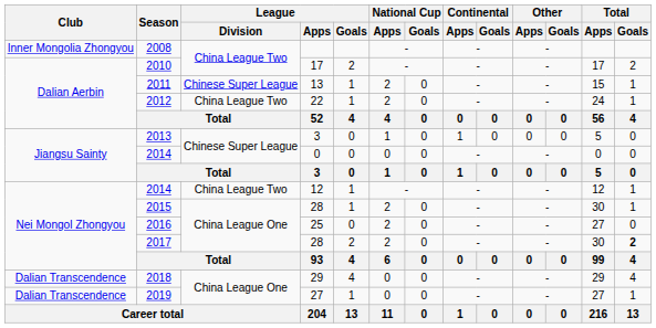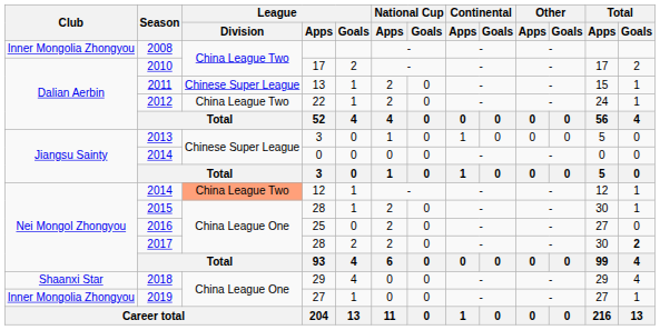2014 / 12 | League / Division: no background -> lightsalmon background
2018 | Club: Dalian Transcendence -> Shaanxi Star
2019 | Club: Dalian Transcendence -> Inner Mongolia Zhongyou
